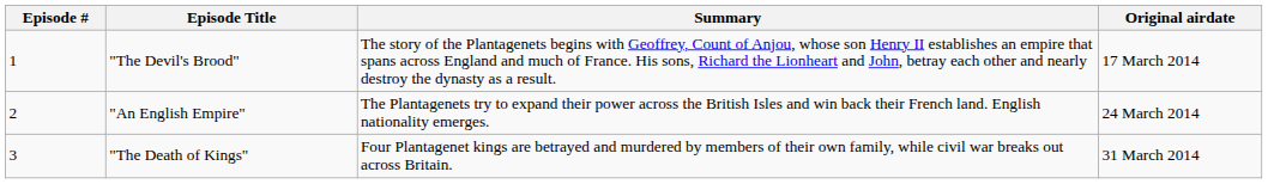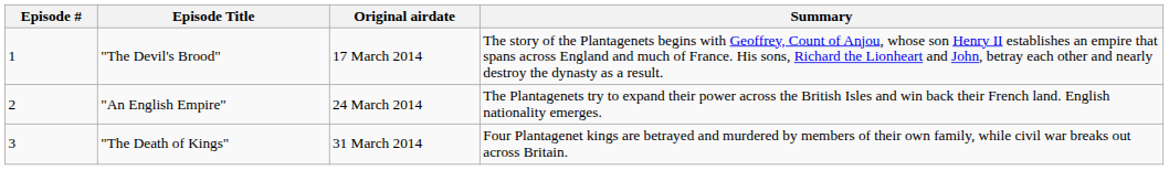columns swapped: Summary <-> Original airdate
